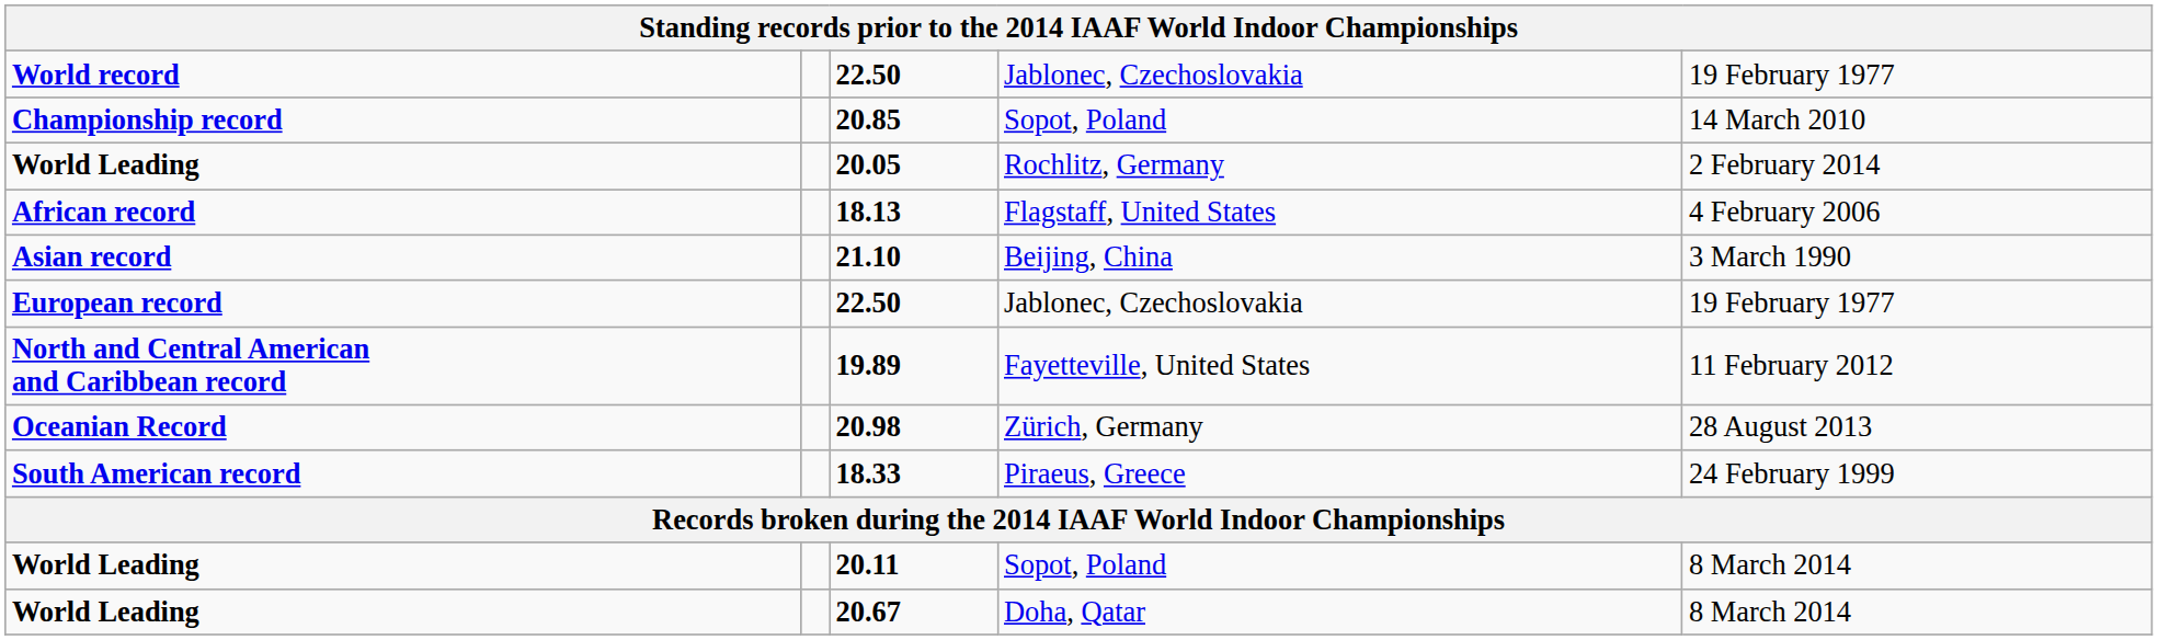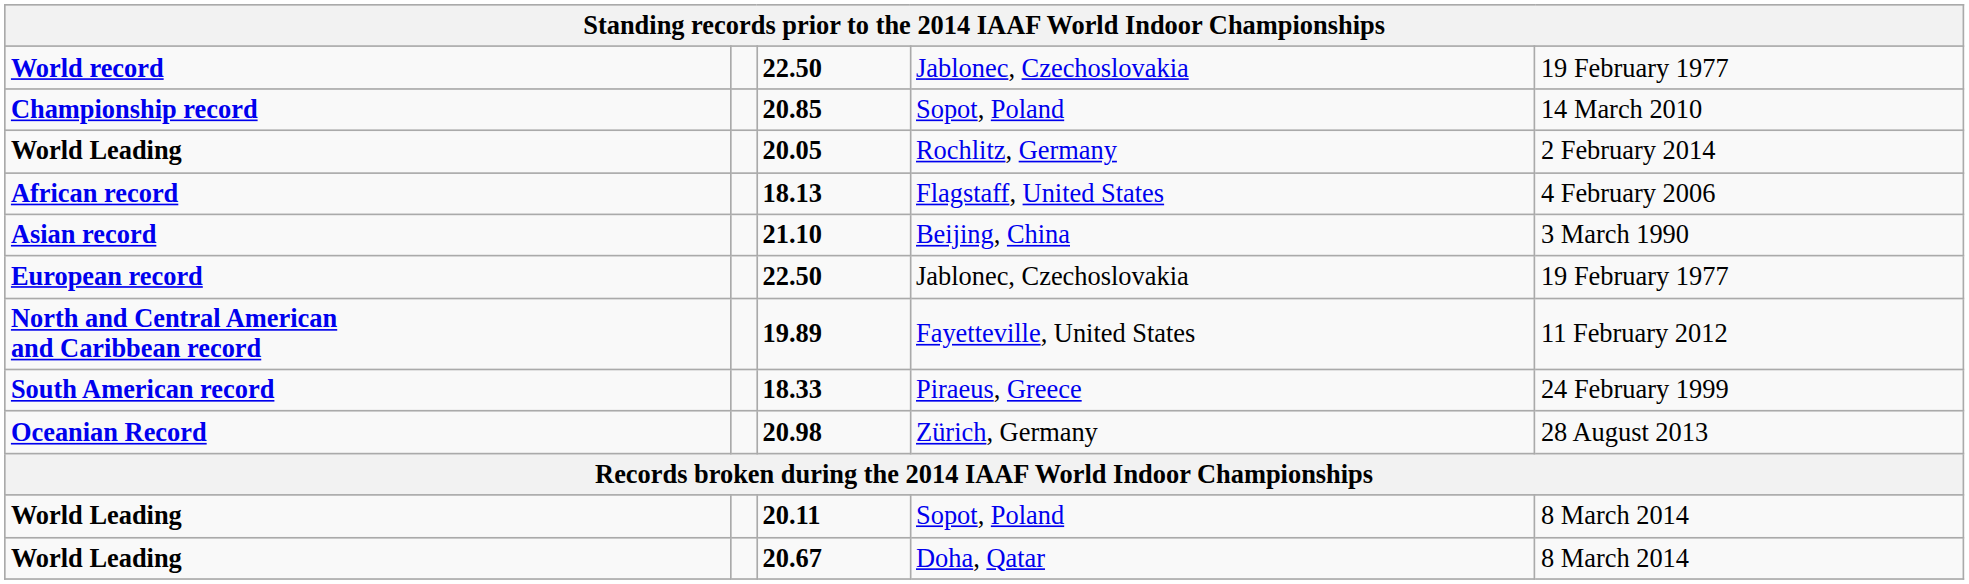rows swapped: 20.98 <-> 18.33
